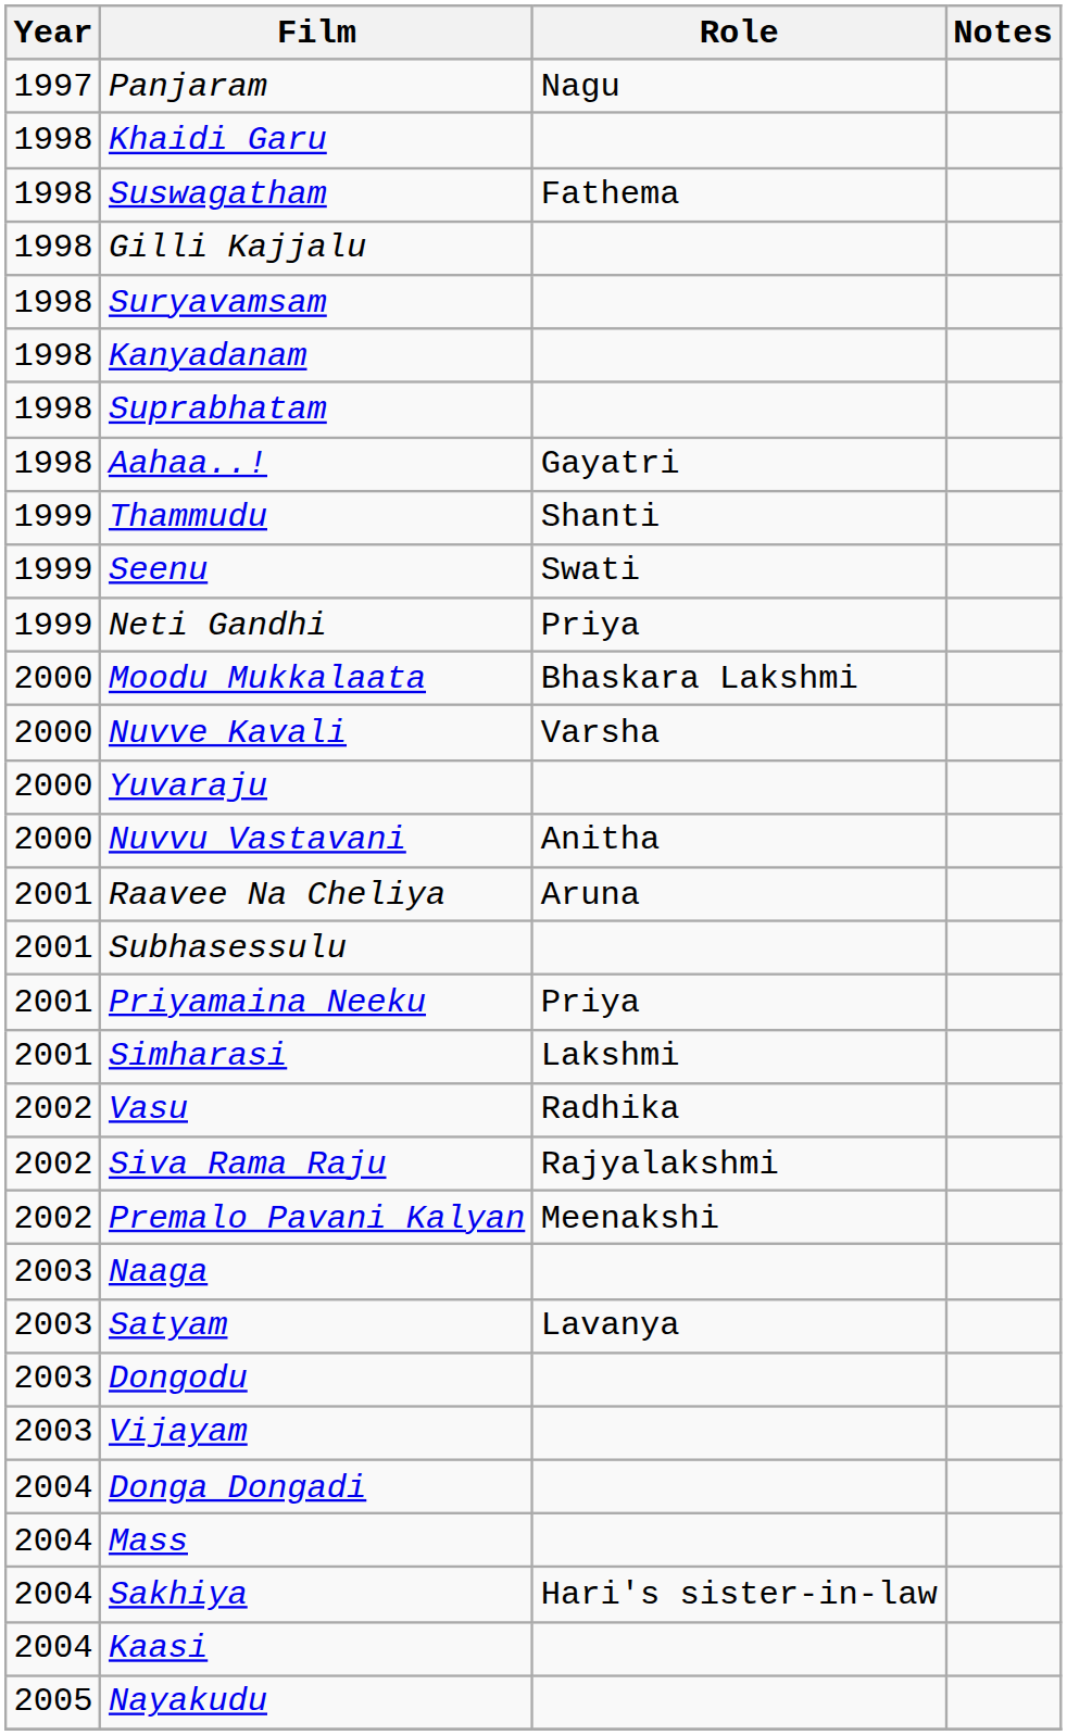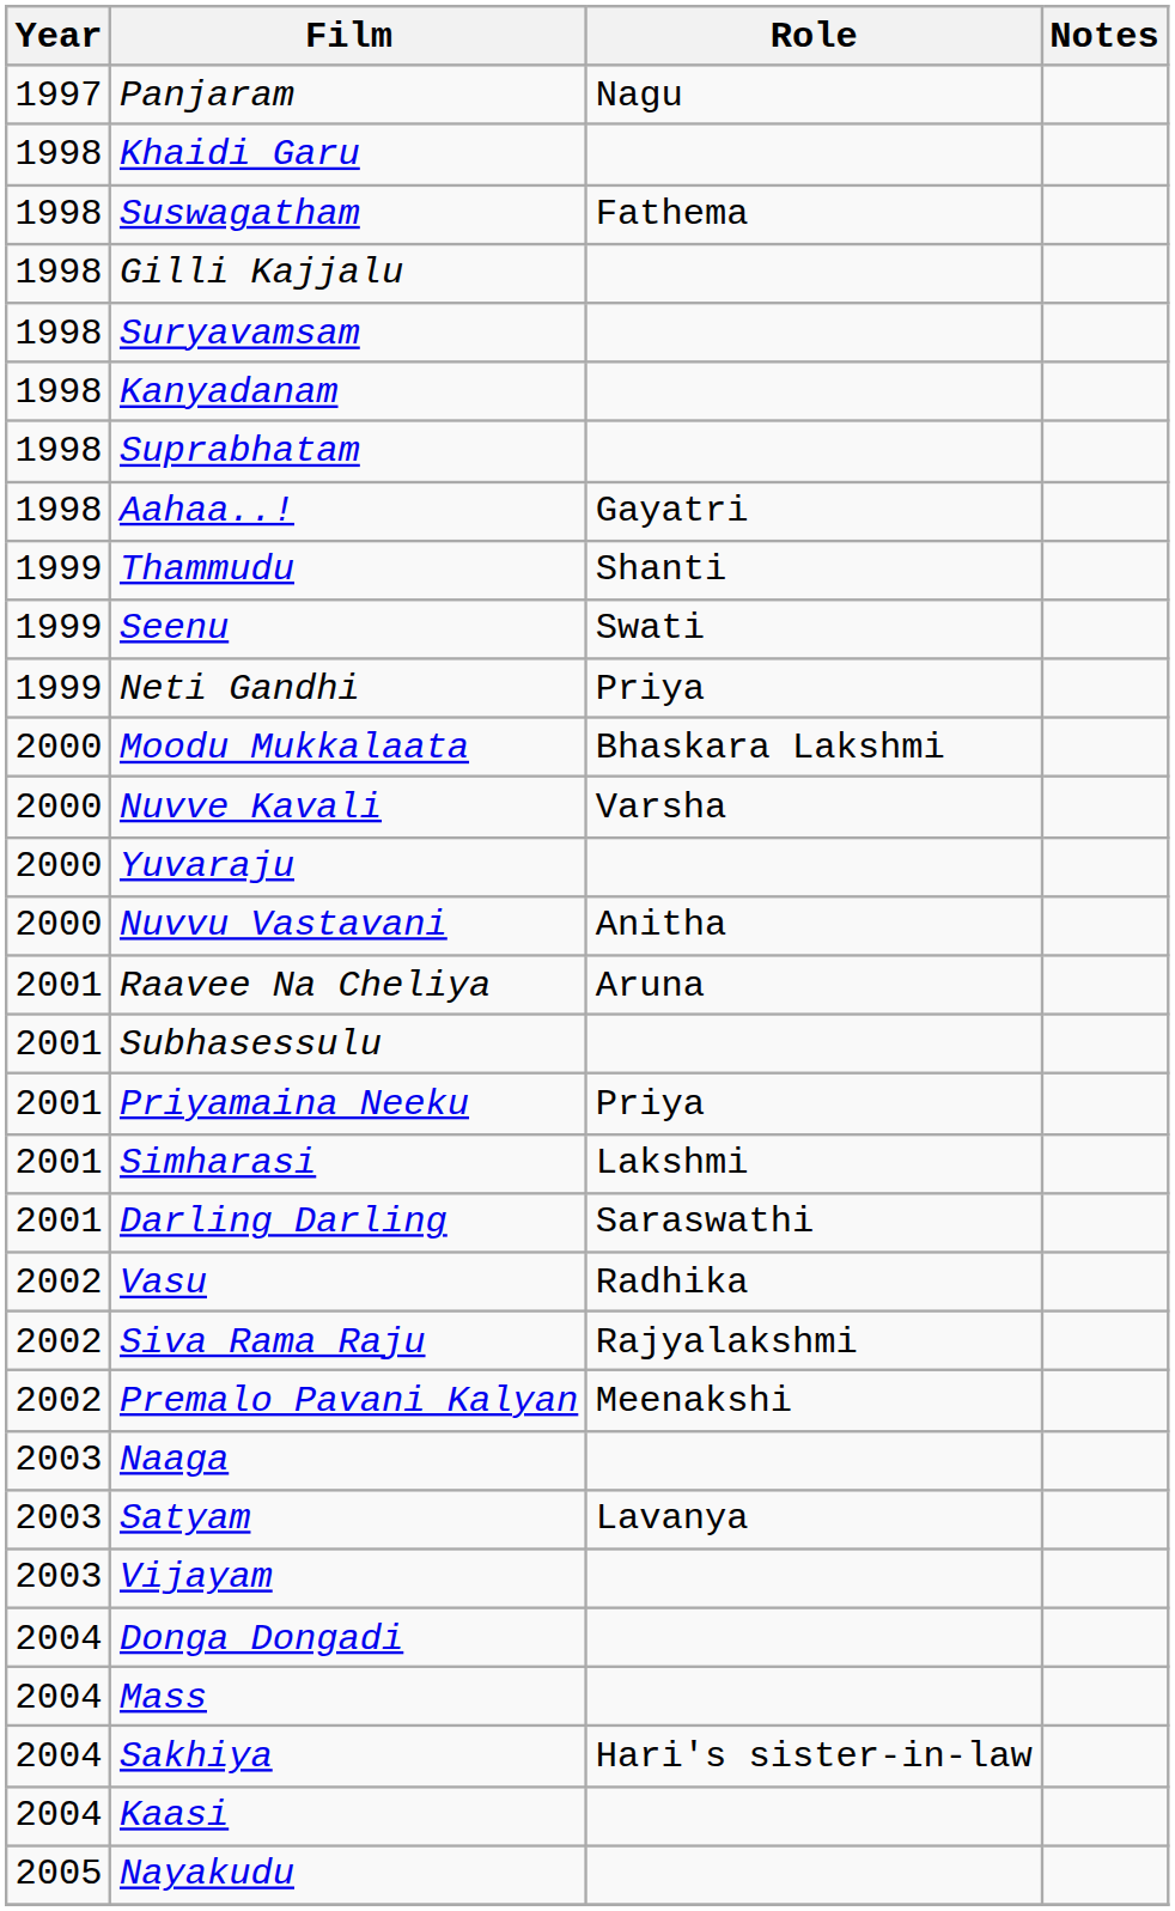+ row: 2001 | Darling Darling | Saraswathi
- row: 2003 | Dongodu
